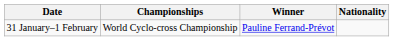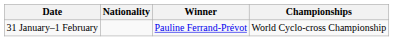columns swapped: Championships <-> Nationality
